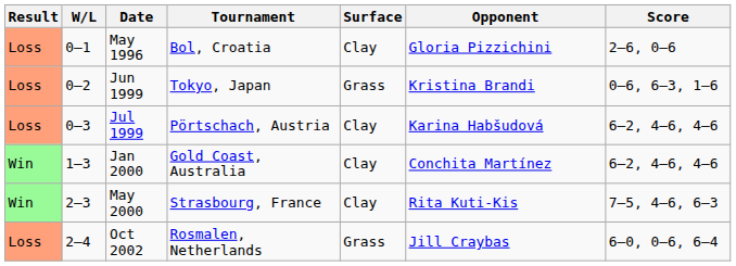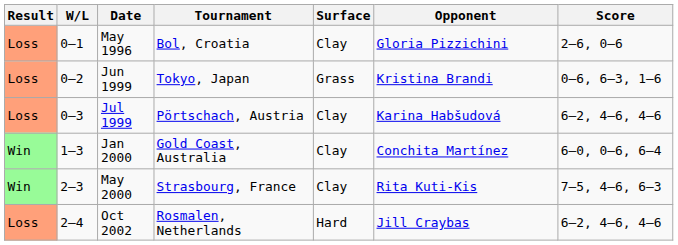Jan 2000 | Score: 6–2, 4–6, 4–6 -> 6–0, 0–6, 6–4
Oct 2002 | Surface: Grass -> Hard
Oct 2002 | Score: 6–0, 0–6, 6–4 -> 6–2, 4–6, 4–6
